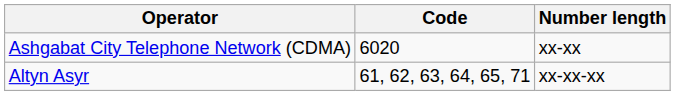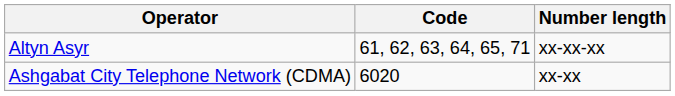rows swapped: Altyn Asyr <-> Ashgabat City Telephone Network (CDMA)
